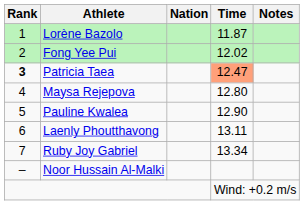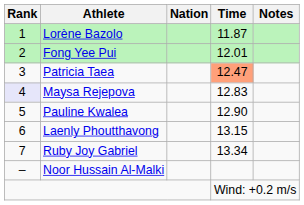Fong Yee Pui | Time: 12.02 -> 12.01
Patricia Taea | Rank: bold -> normal
Maysa Rejepova | Rank: no background -> lavender background
Maysa Rejepova | Time: 12.80 -> 12.83
Laenly Phoutthavong | Time: 13.11 -> 13.15
